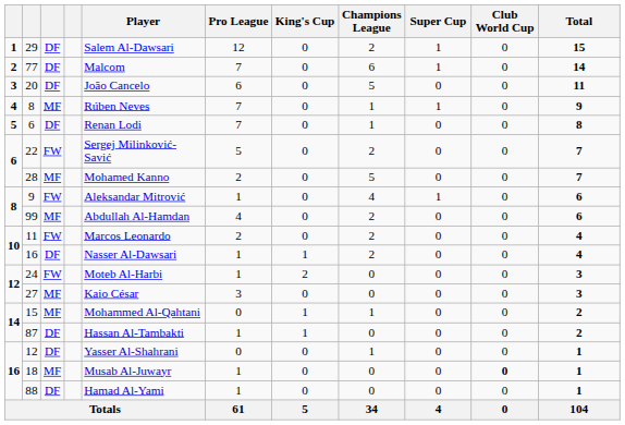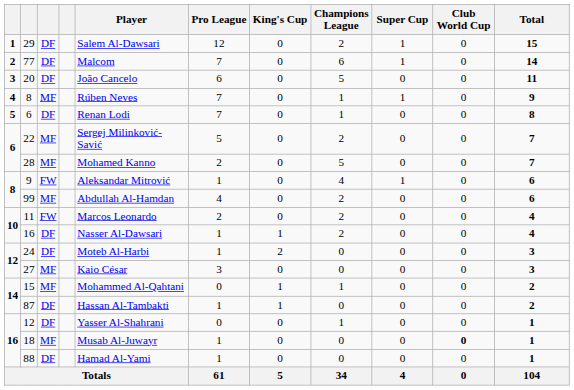22 | column 3: FW -> MF
24 | column 3: FW -> DF
